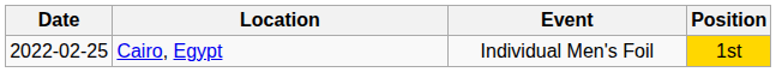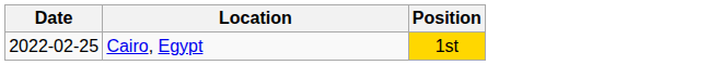- column: Event | Individual Men's Foil
